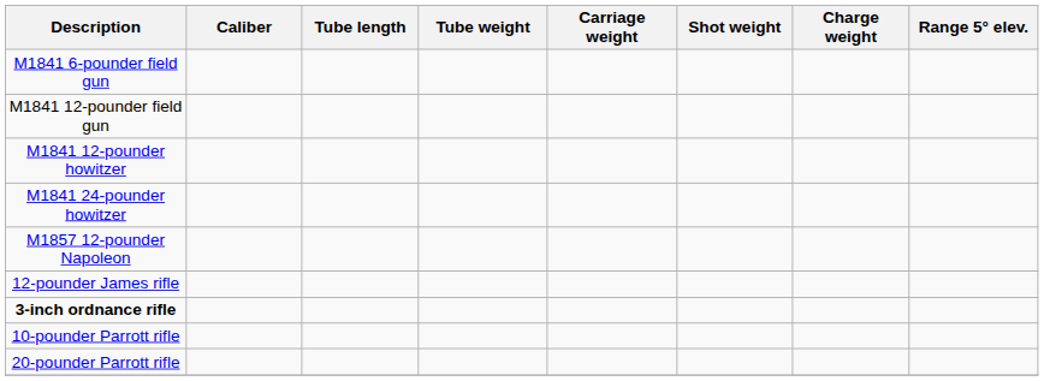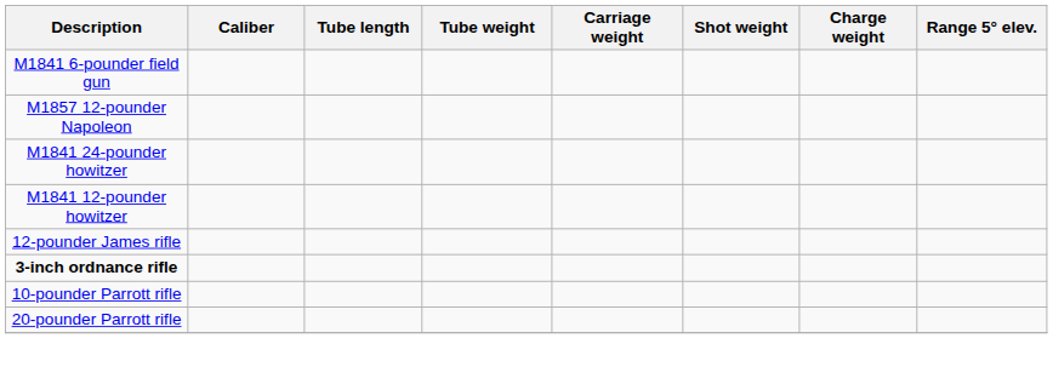- row: M1841 12-pounder field gun
rows swapped: M1841 12-pounder howitzer <-> M1857 12-pounder Napoleon
